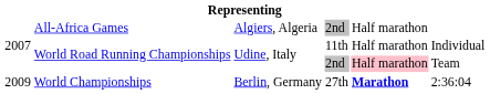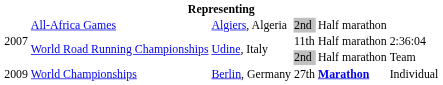World Road Running Championships / 11th | column 6: Individual -> 2:36:04
World Road Running Championships / 2nd | column 5: pink background -> no background
World Championships | column 6: 2:36:04 -> Individual
